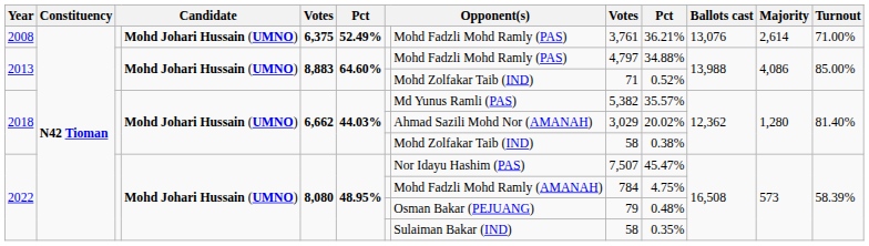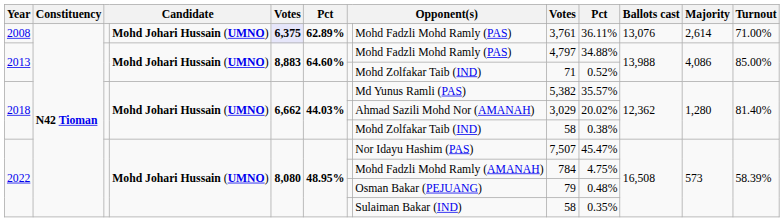2008 | column 5: no background -> lavender background
2008 | column 6: 52.49% -> 62.89%
2008 | column 10: 36.21% -> 36.11%
